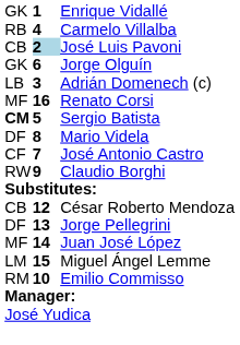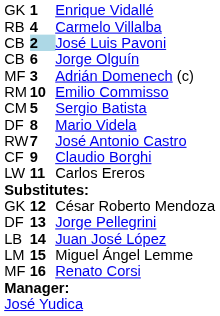Jorge Olguín | column 1: GK -> CB
Adrián Domenech (c) | column 1: LB -> MF
rows swapped: Emilio Commisso <-> Renato Corsi
Sergio Batista | column 1: bold -> normal
José Antonio Castro | column 1: CF -> RW
Claudio Borghi | column 1: RW -> CF
+ row: LW | 11 | Carlos Ereros
César Roberto Mendoza | column 1: CB -> GK
Juan José López | column 1: MF -> LB
